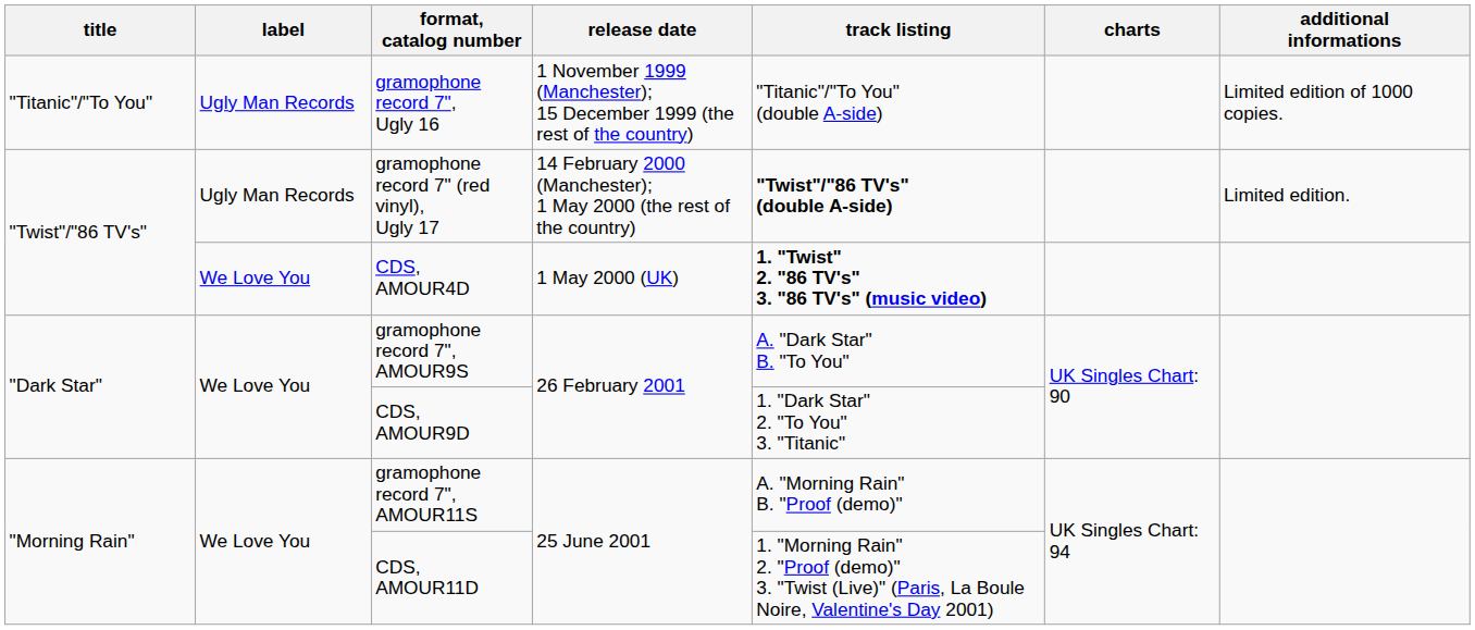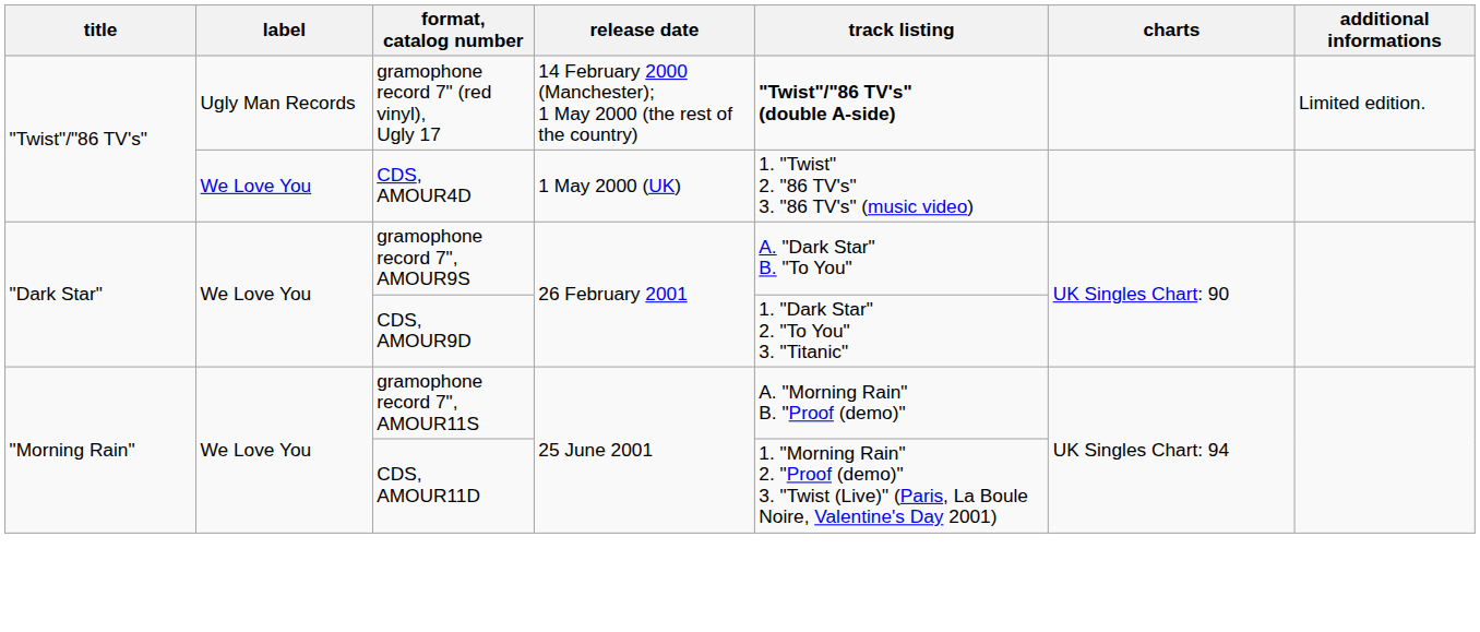- row: "Titanic"/"To You" | Ugly Man Records | gramophone record 7", Ugly 16 | 1 November 1999 (Manchester); 15 December 1999 (the rest of the country) | "Titanic"/"To You" (double A-side) | Limited edition of 1000 copies.
CDS, AMOUR4D | track listing: bold -> normal
